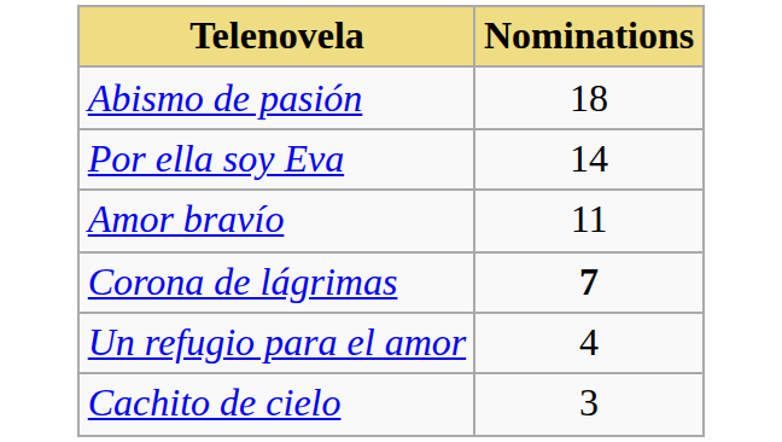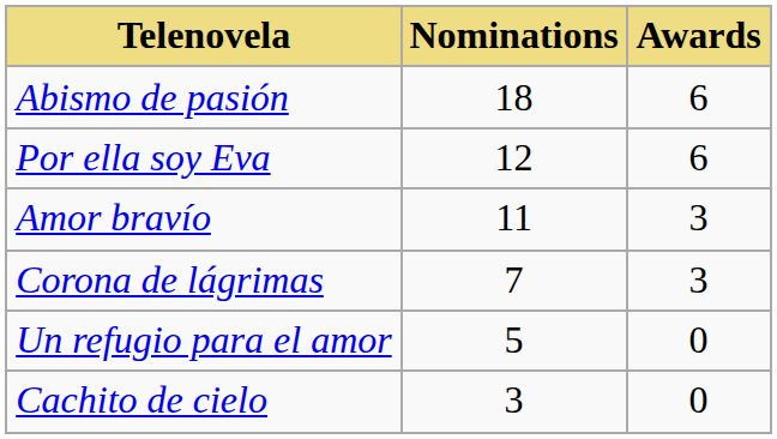+ column: Awards | 6 | 6 | 3 | 3 | 0 | 0
Por ella soy Eva | Nominations: 14 -> 12
Corona de lágrimas | Nominations: bold -> normal
Un refugio para el amor | Nominations: 4 -> 5
